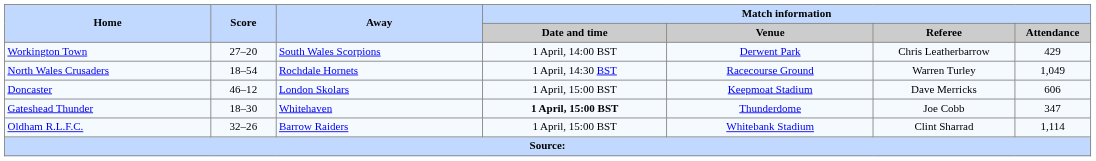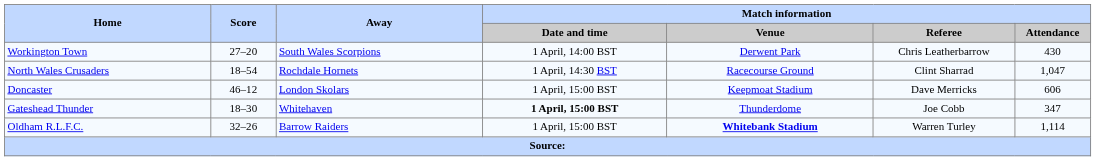Workington Town | Match information / Attendance: 429 -> 430
North Wales Crusaders | Match information / Referee: Warren Turley -> Clint Sharrad
North Wales Crusaders | Match information / Attendance: 1,049 -> 1,047
Oldham R.L.F.C. | Match information / Venue: normal -> bold
Oldham R.L.F.C. | Match information / Referee: Clint Sharrad -> Warren Turley
